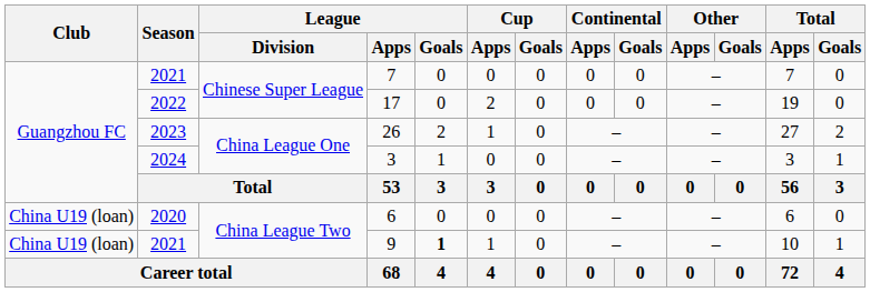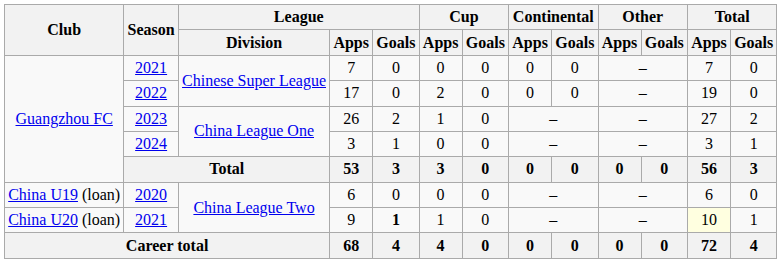9 | Club: China U19 (loan) -> China U20 (loan)
9 | Total / Apps: no background -> lightyellow background
